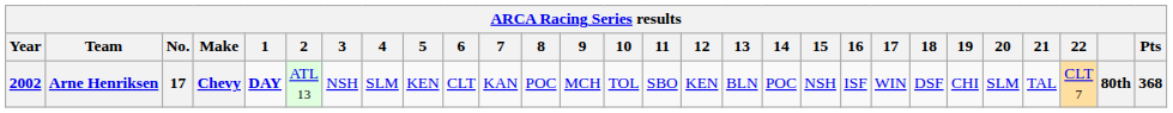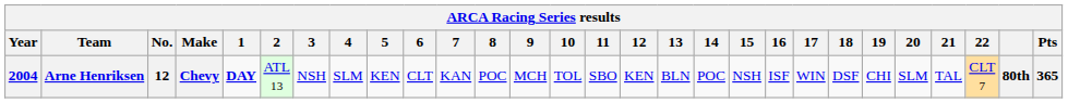Arne Henriksen | Year: 2002 -> 2004
Arne Henriksen | No.: 17 -> 12
Arne Henriksen | Pts: 368 -> 365
